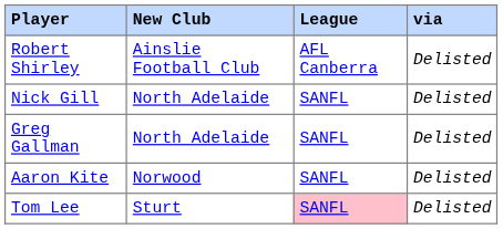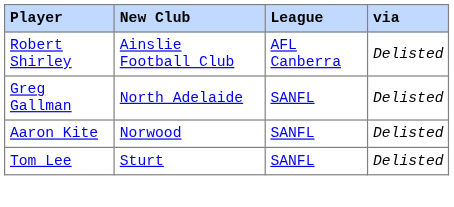- row: Nick Gill | North Adelaide | SANFL | Delisted
Tom Lee | League: pink background -> no background
